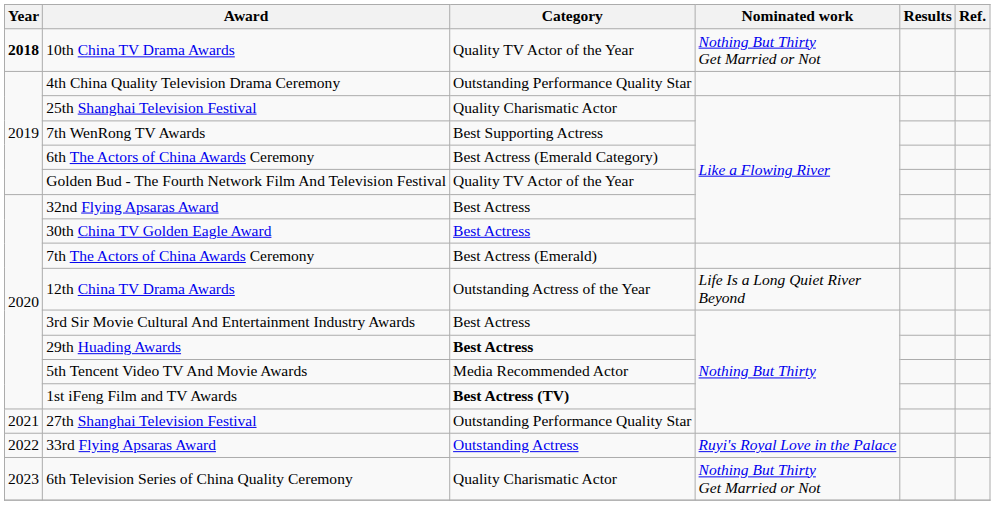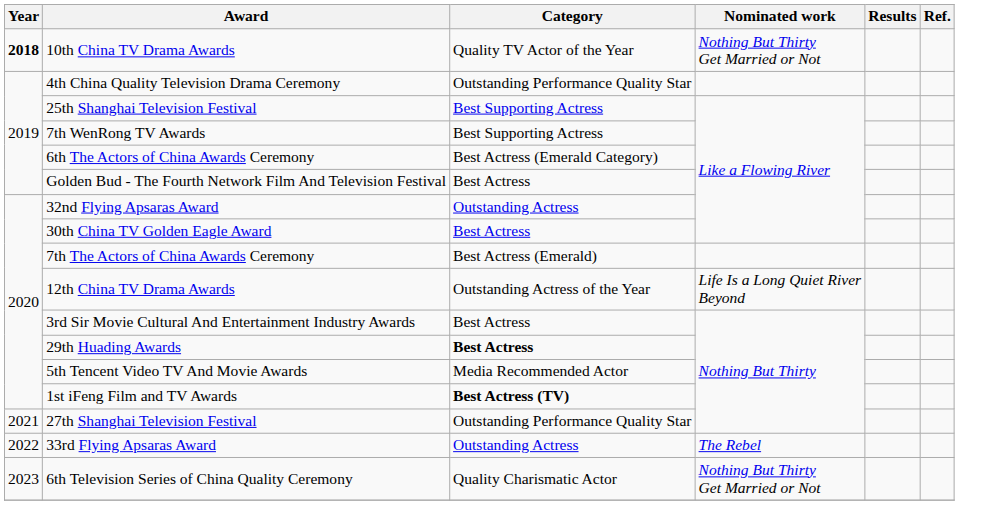25th Shanghai Television Festival | Category: Quality Charismatic Actor -> Best Supporting Actress
Golden Bud - The Fourth Network Film And Television Festival | Category: Quality TV Actor of the Year -> Best Actress
32nd Flying Apsaras Award | Category: Best Actress -> Outstanding Actress
33rd Flying Apsaras Award | Nominated work: Ruyi's Royal Love in the Palace -> The Rebel
